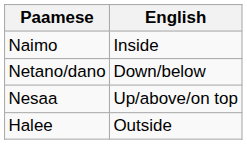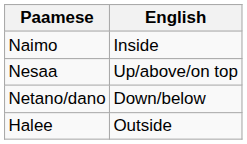rows swapped: Nesaa <-> Netano/dano
